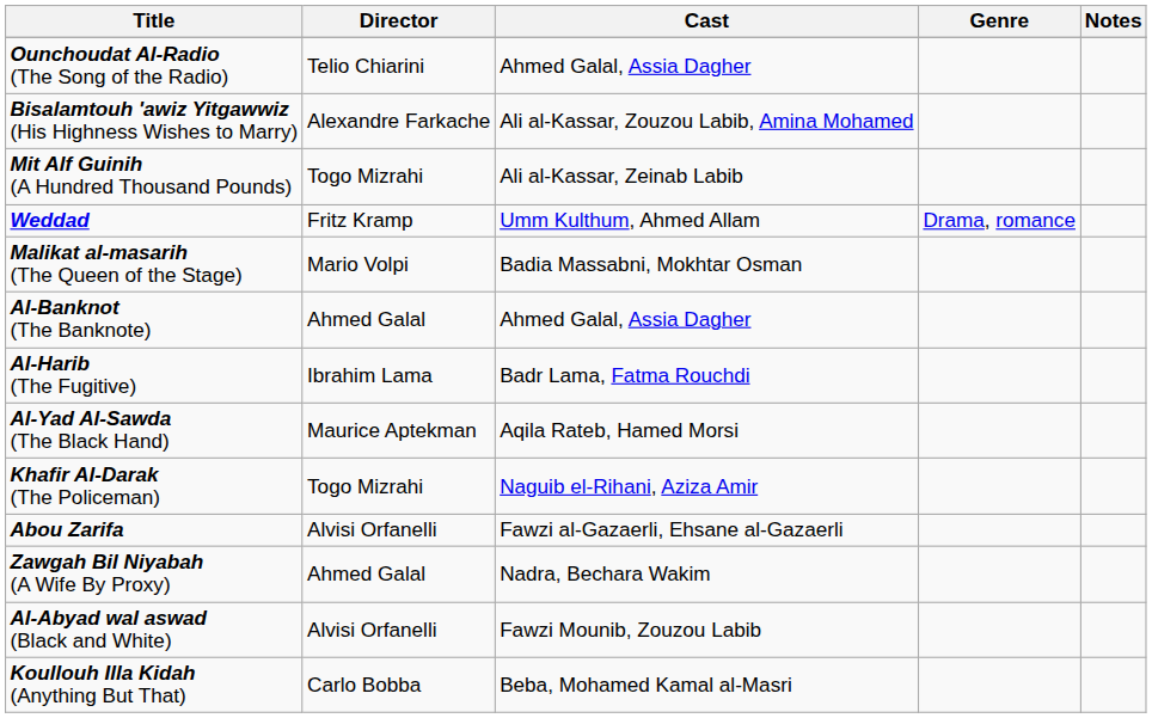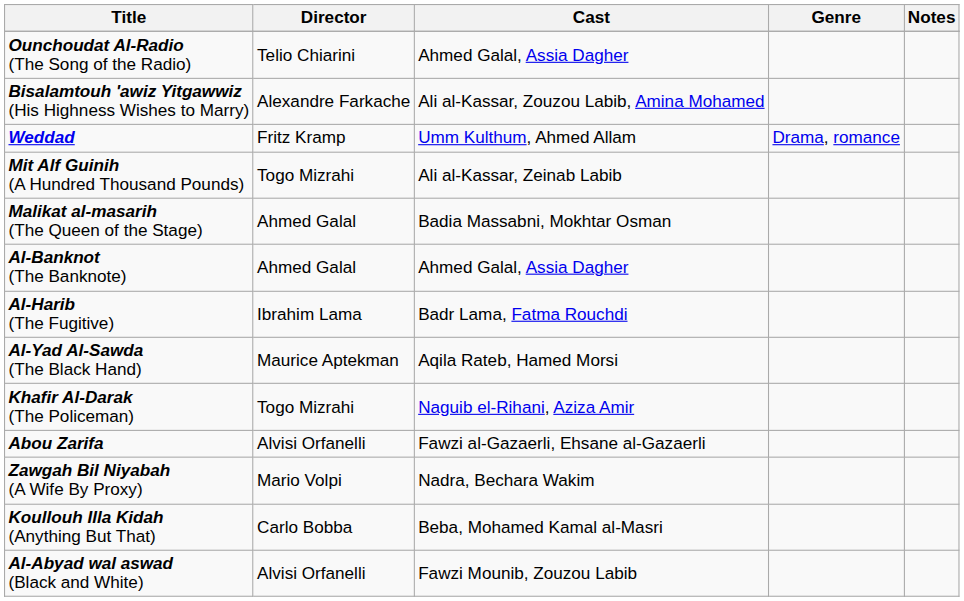rows swapped: Weddad <-> Mit Alf Guinih (A Hundred Thousand Pounds)
Malikat al-masarih (The Queen of the Stage) | Director: Mario Volpi -> Ahmed Galal
Zawgah Bil Niyabah (A Wife By Proxy) | Director: Ahmed Galal -> Mario Volpi
rows swapped: Al-Abyad wal aswad (Black and White) <-> Koullouh Illa Kidah (Anything But That)
